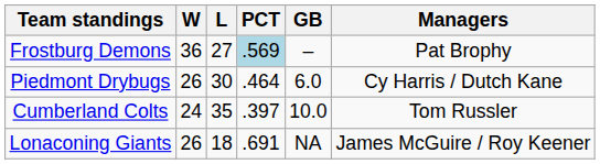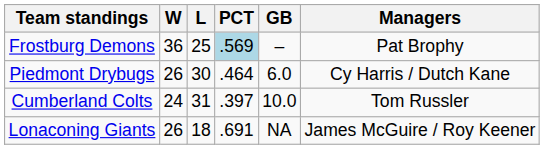Frostburg Demons | L: 27 -> 25
Cumberland Colts | L: 35 -> 31
